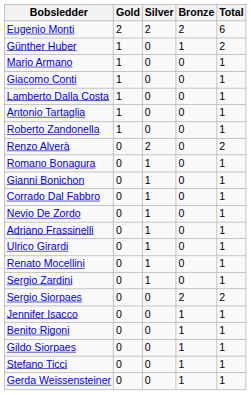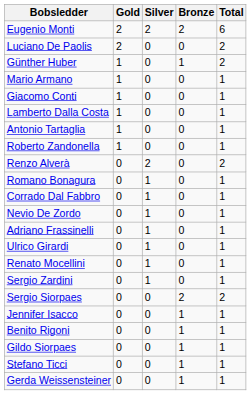+ row: Luciano De Paolis | 2 | 0 | 0 | 2
- row: Gianni Bonichon | 0 | 1 | 0 | 1
